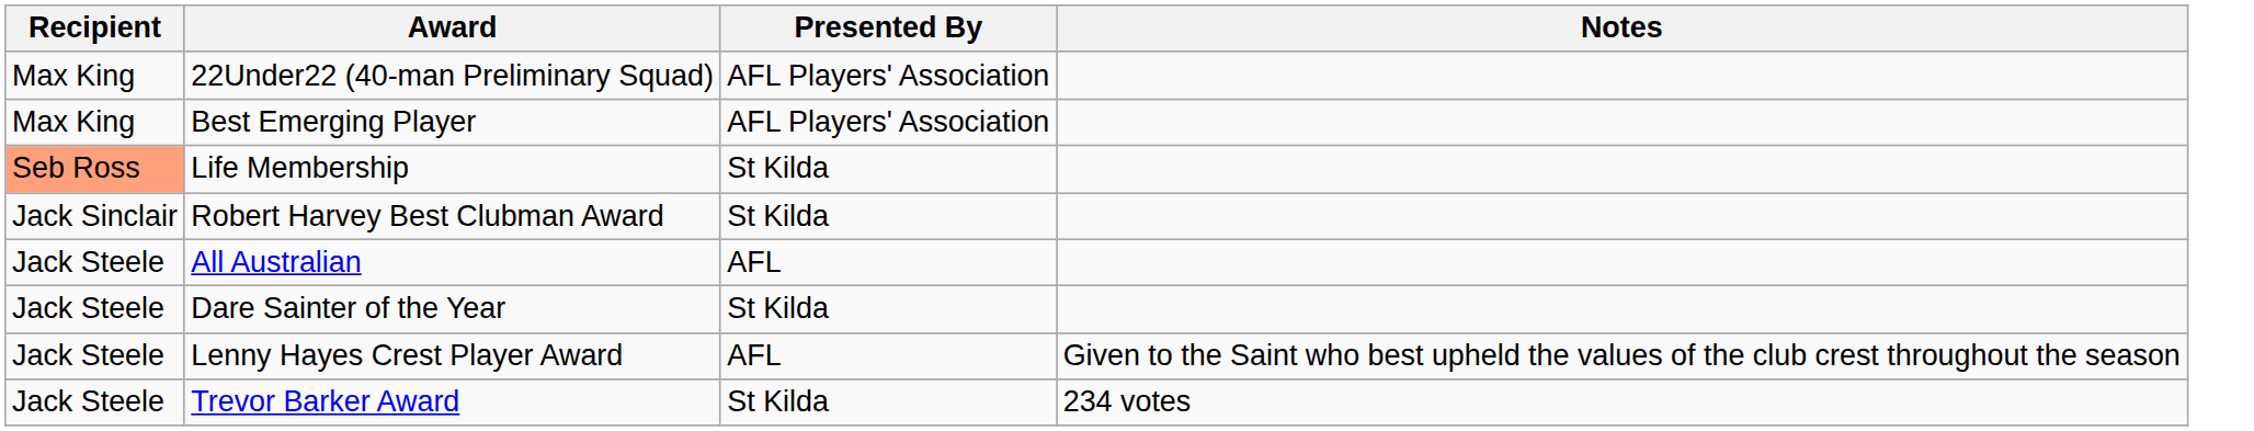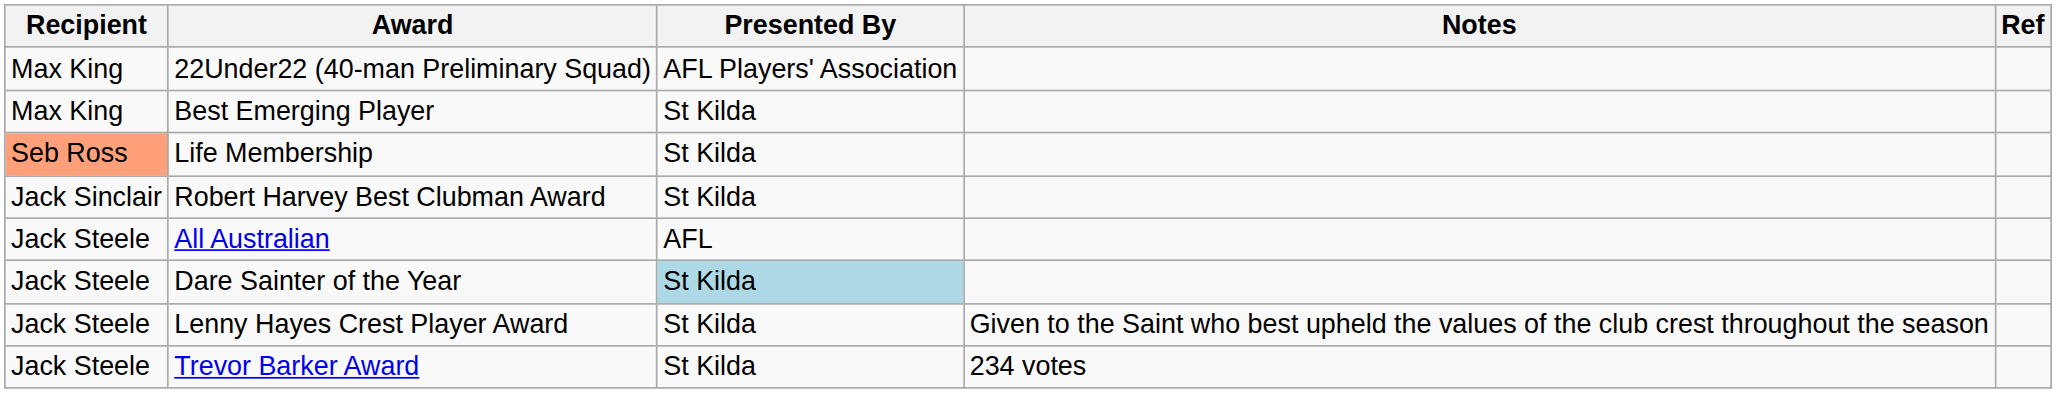+ column: Ref
Best Emerging Player | Presented By: AFL Players' Association -> St Kilda
Dare Sainter of the Year | Presented By: no background -> lightblue background
Lenny Hayes Crest Player Award | Presented By: AFL -> St Kilda
